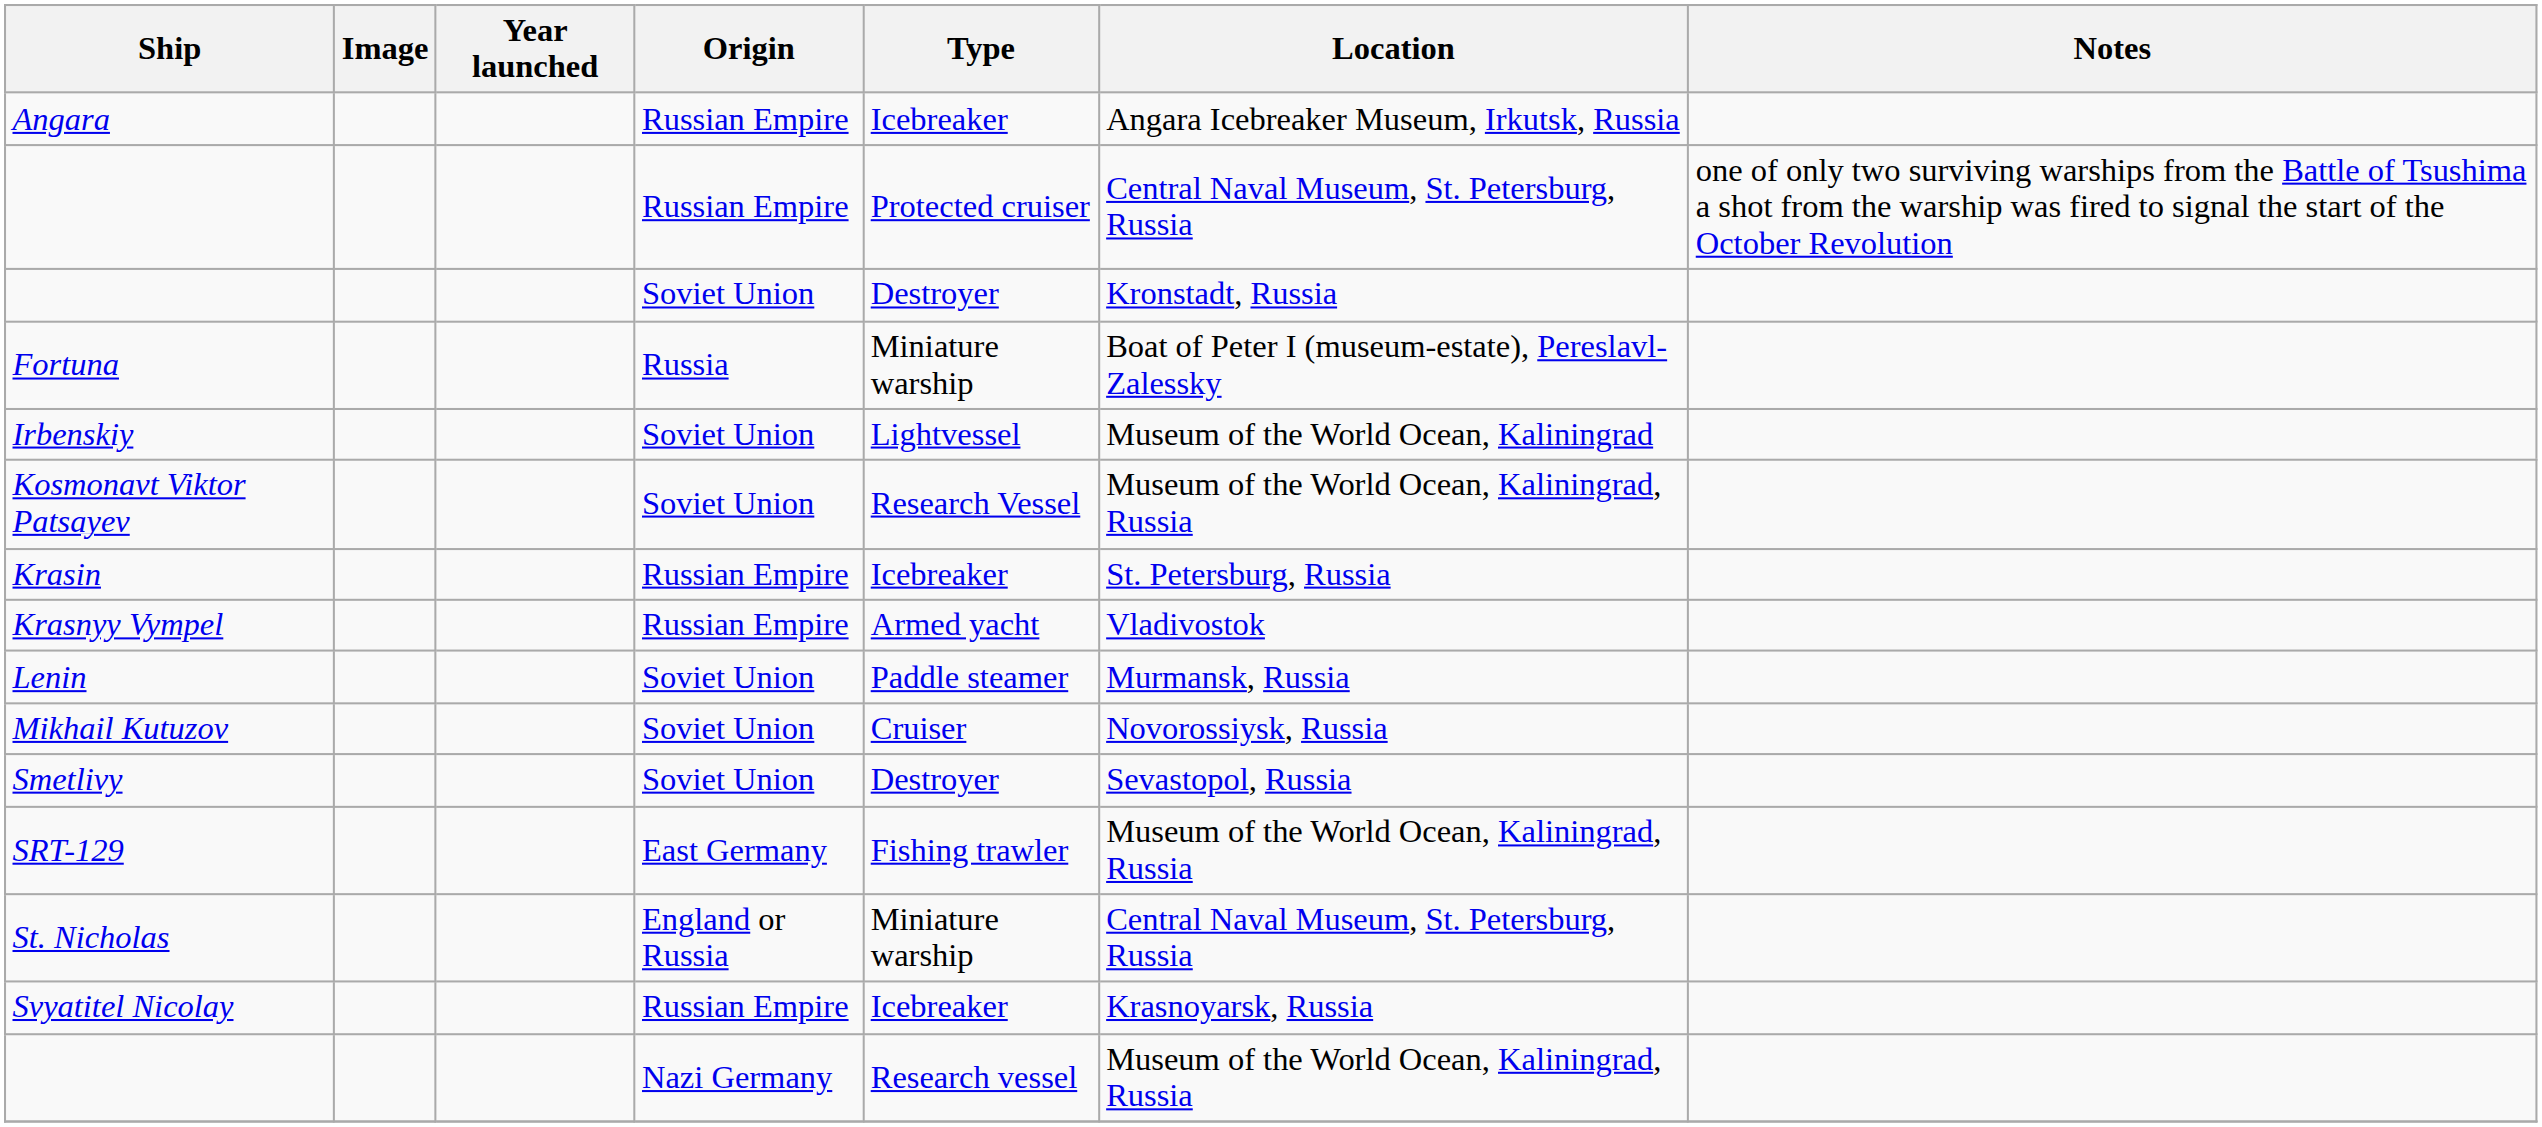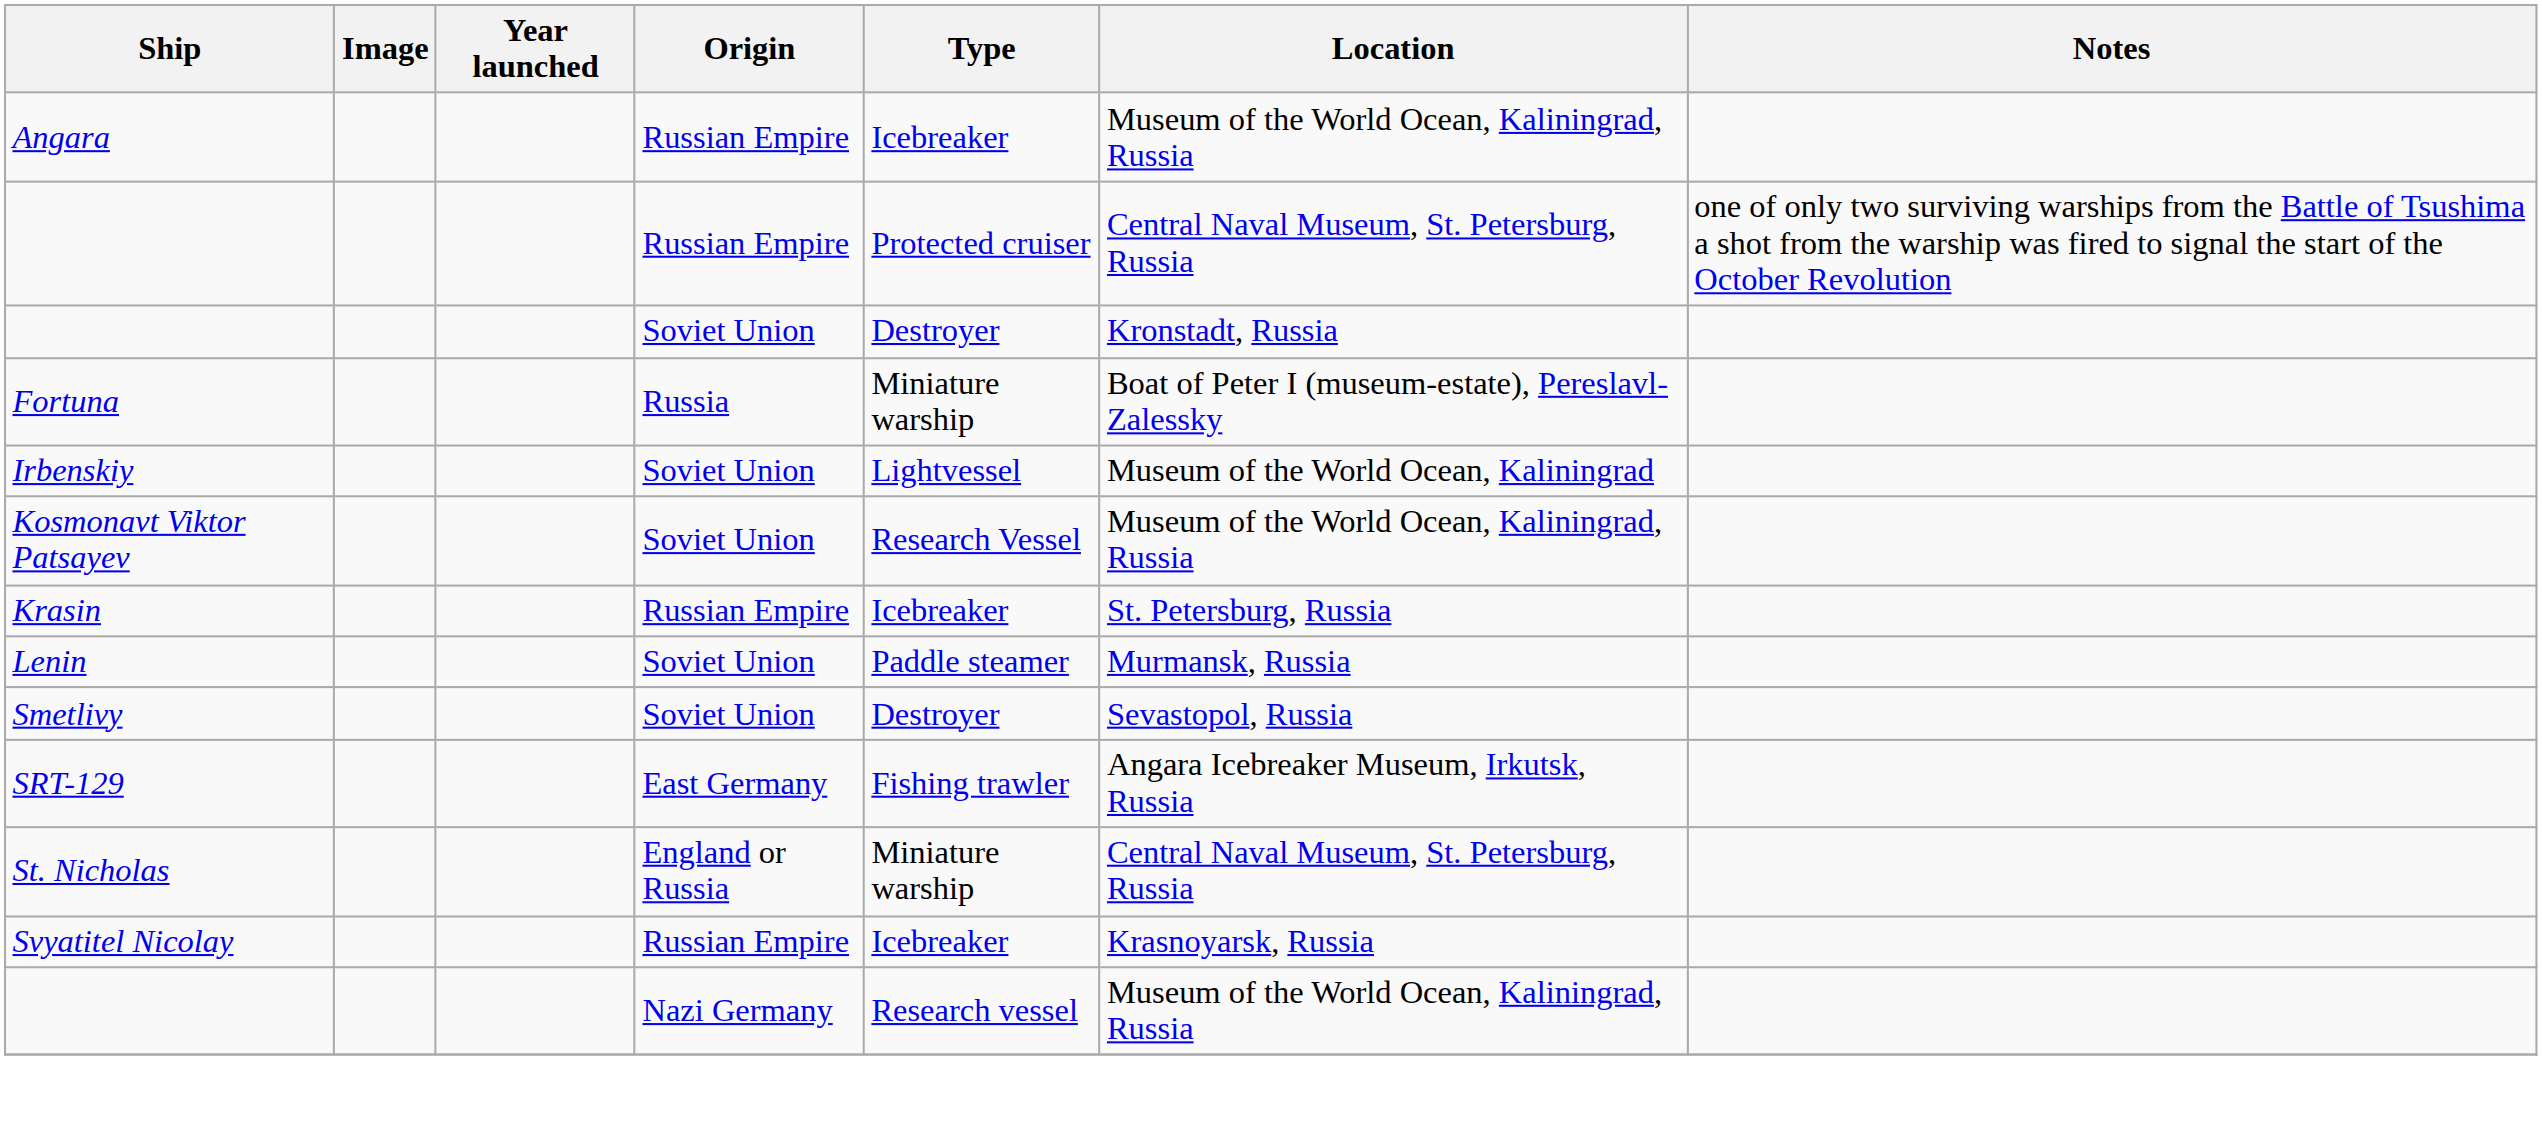Angara | Location: Angara Icebreaker Museum, Irkutsk, Russia -> Museum of the World Ocean, Kaliningrad, Russia
- row: Krasnyy Vympel | Russian Empire | Armed yacht | Vladivostok
- row: Mikhail Kutuzov | Soviet Union | Cruiser | Novorossiysk, Russia
SRT-129 | Location: Museum of the World Ocean, Kaliningrad, Russia -> Angara Icebreaker Museum, Irkutsk, Russia
